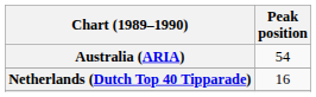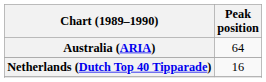Australia (ARIA) | Peak position: 54 -> 64
